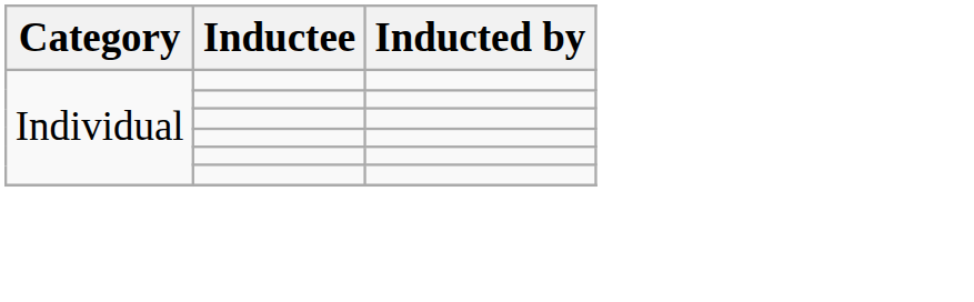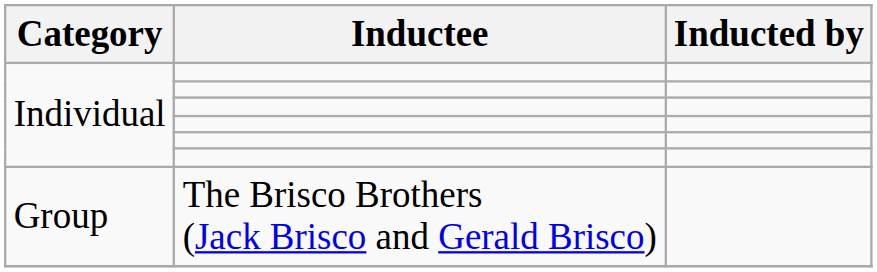+ row: Group | The Brisco Brothers (Jack Brisco and Gerald Brisco)
